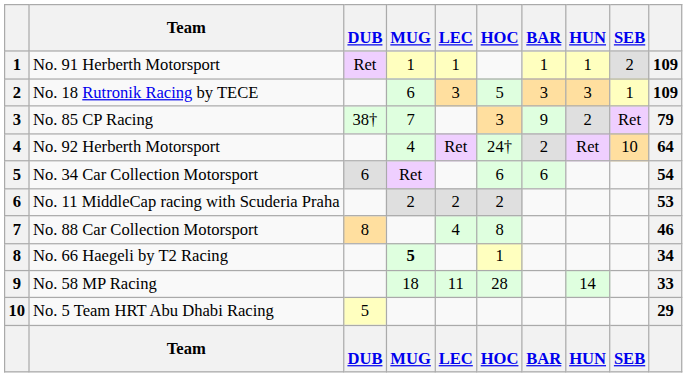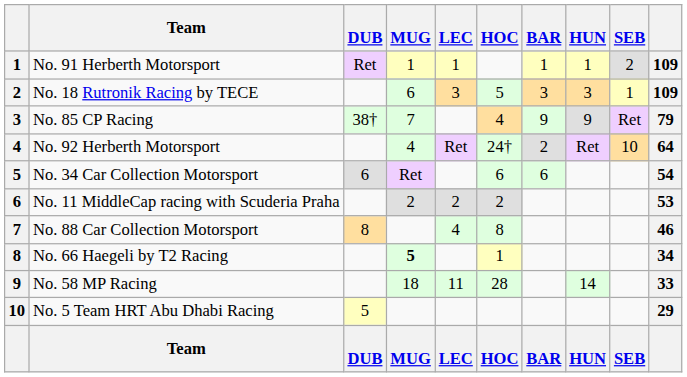No. 85 CP Racing | HOC: 3 -> 4
No. 85 CP Racing | HUN: 2 -> 9
